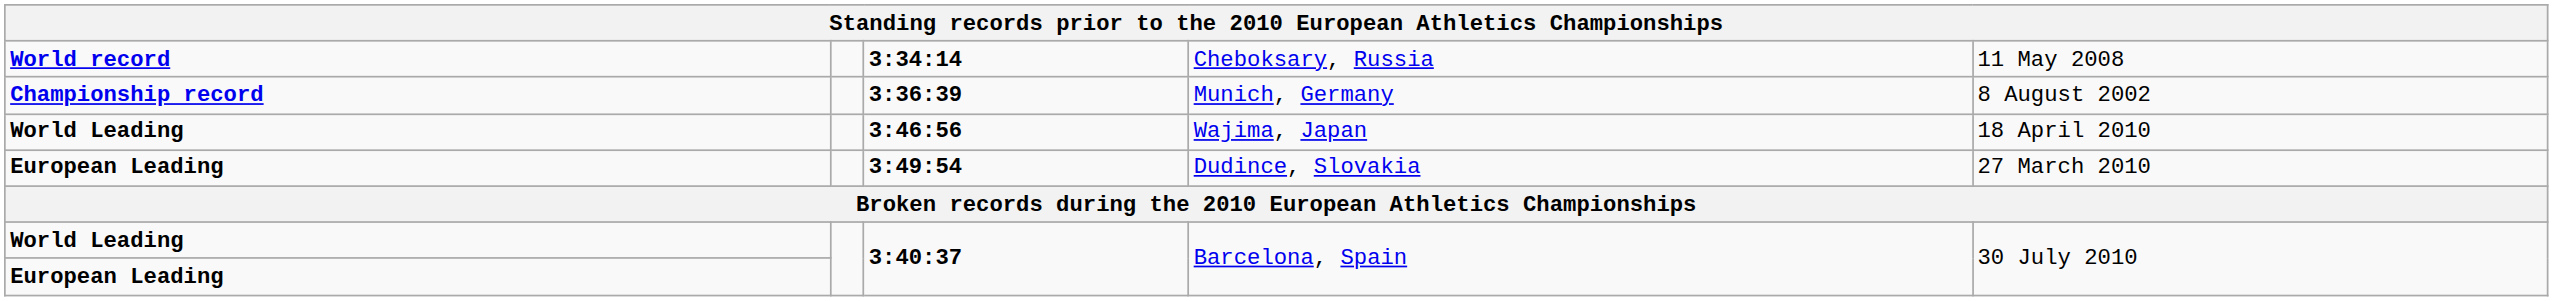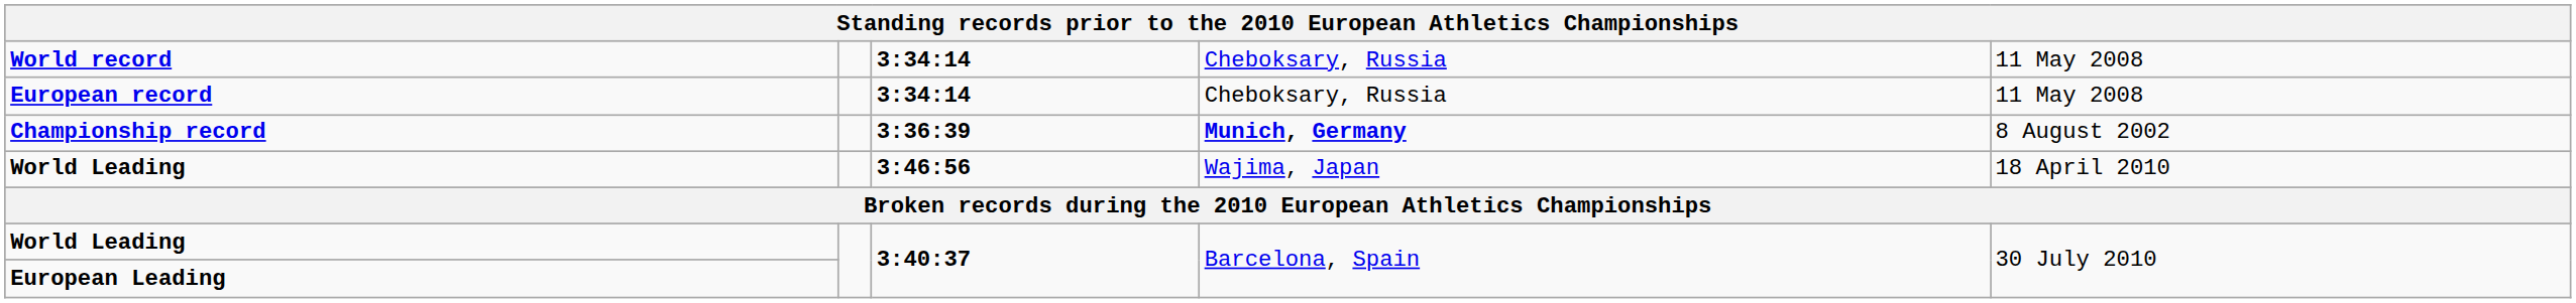+ row: European record | 3:34:14 | Cheboksary, Russia | 11 May 2008
Championship record | column 4: normal -> bold
- row: European Leading | 3:49:54 | Dudince, Slovakia | 27 March 2010
